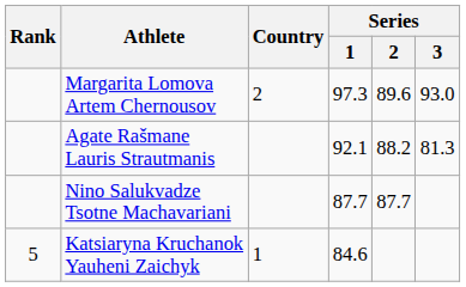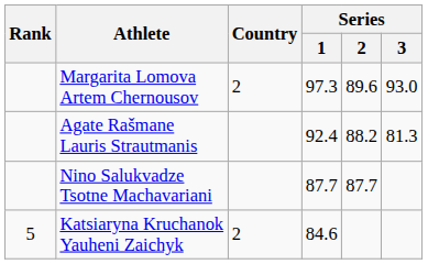Agate Rašmane Lauris Strautmanis | Series / 1: 92.1 -> 92.4
Katsiaryna Kruchanok Yauheni Zaichyk | Country: 1 -> 2
